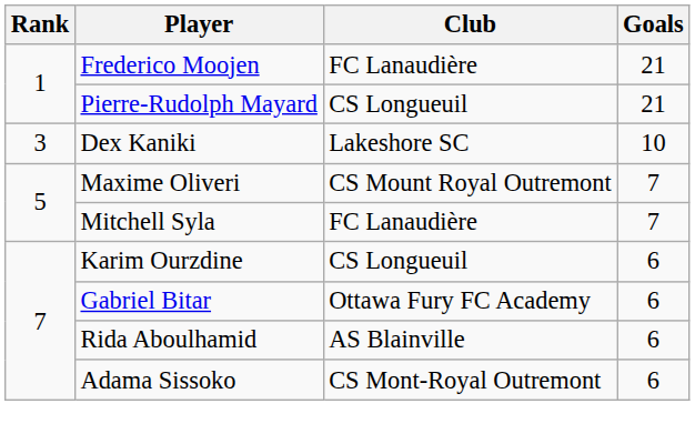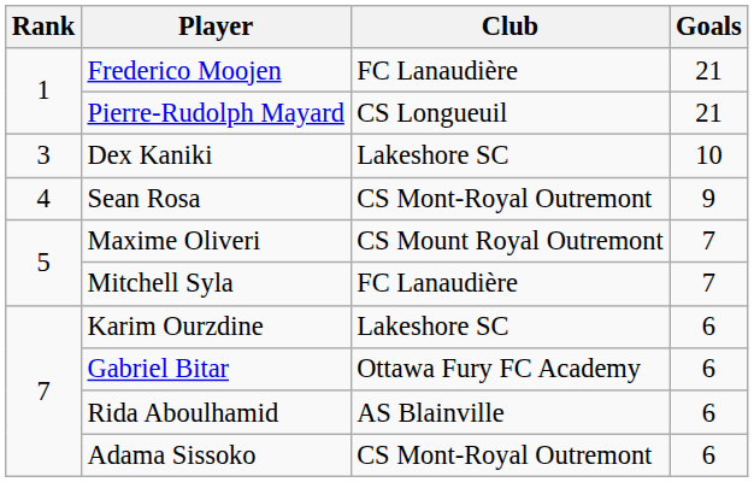+ row: 4 | Sean Rosa | CS Mont-Royal Outremont | 9
Karim Ourzdine | Club: CS Longueuil -> Lakeshore SC
